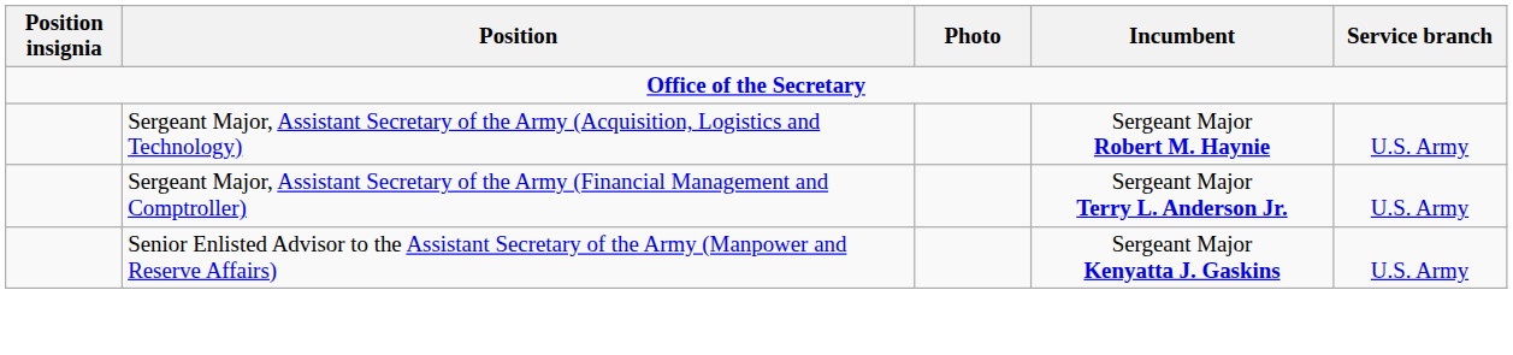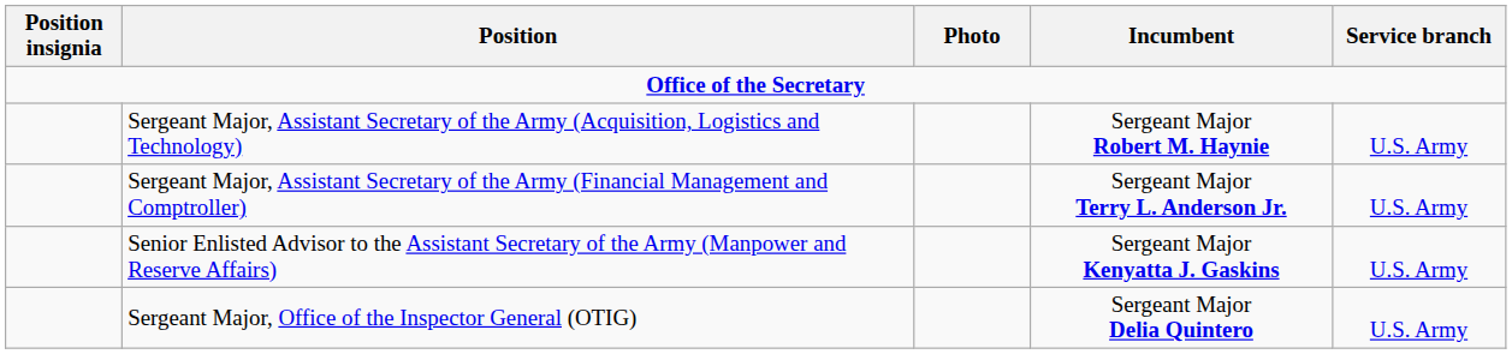+ row: Sergeant Major, Office of the Inspector General (OTIG) | Sergeant Major Delia Quintero | U.S. Army
